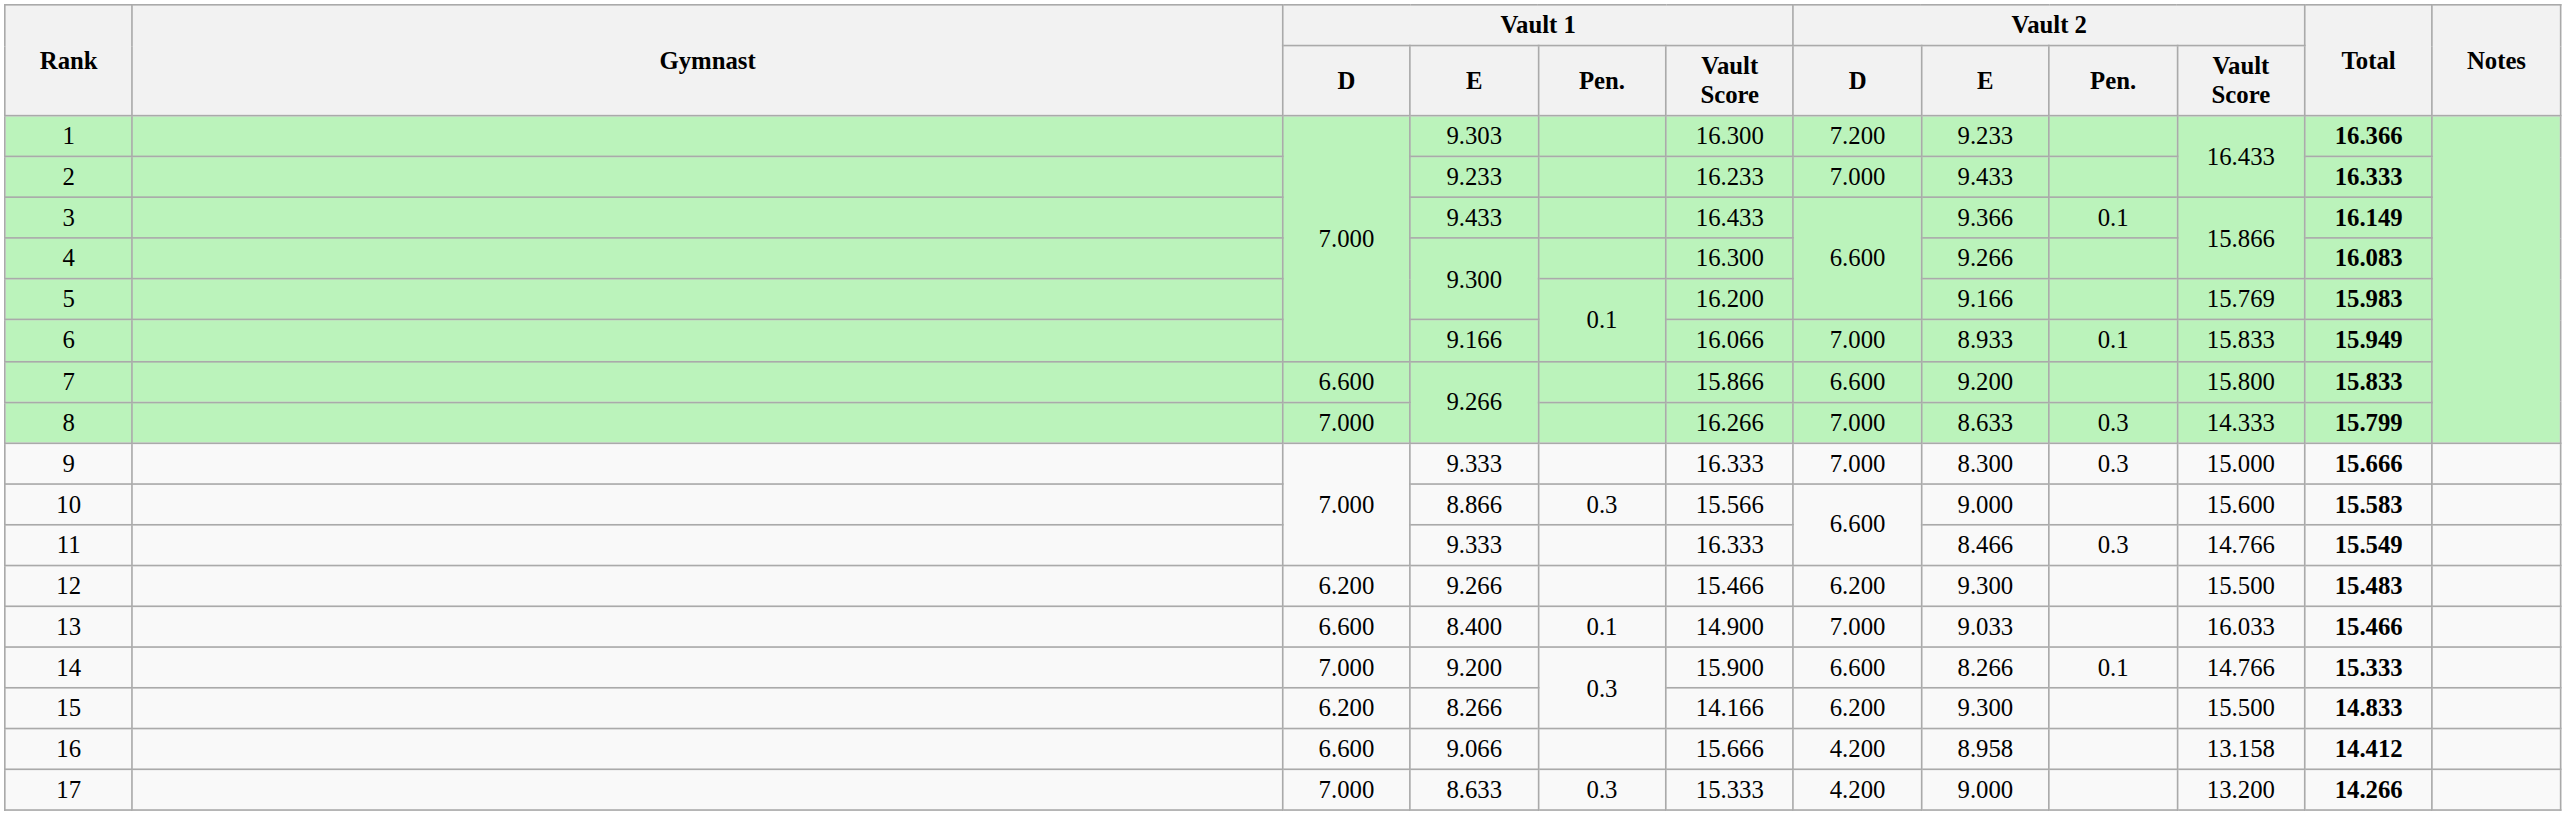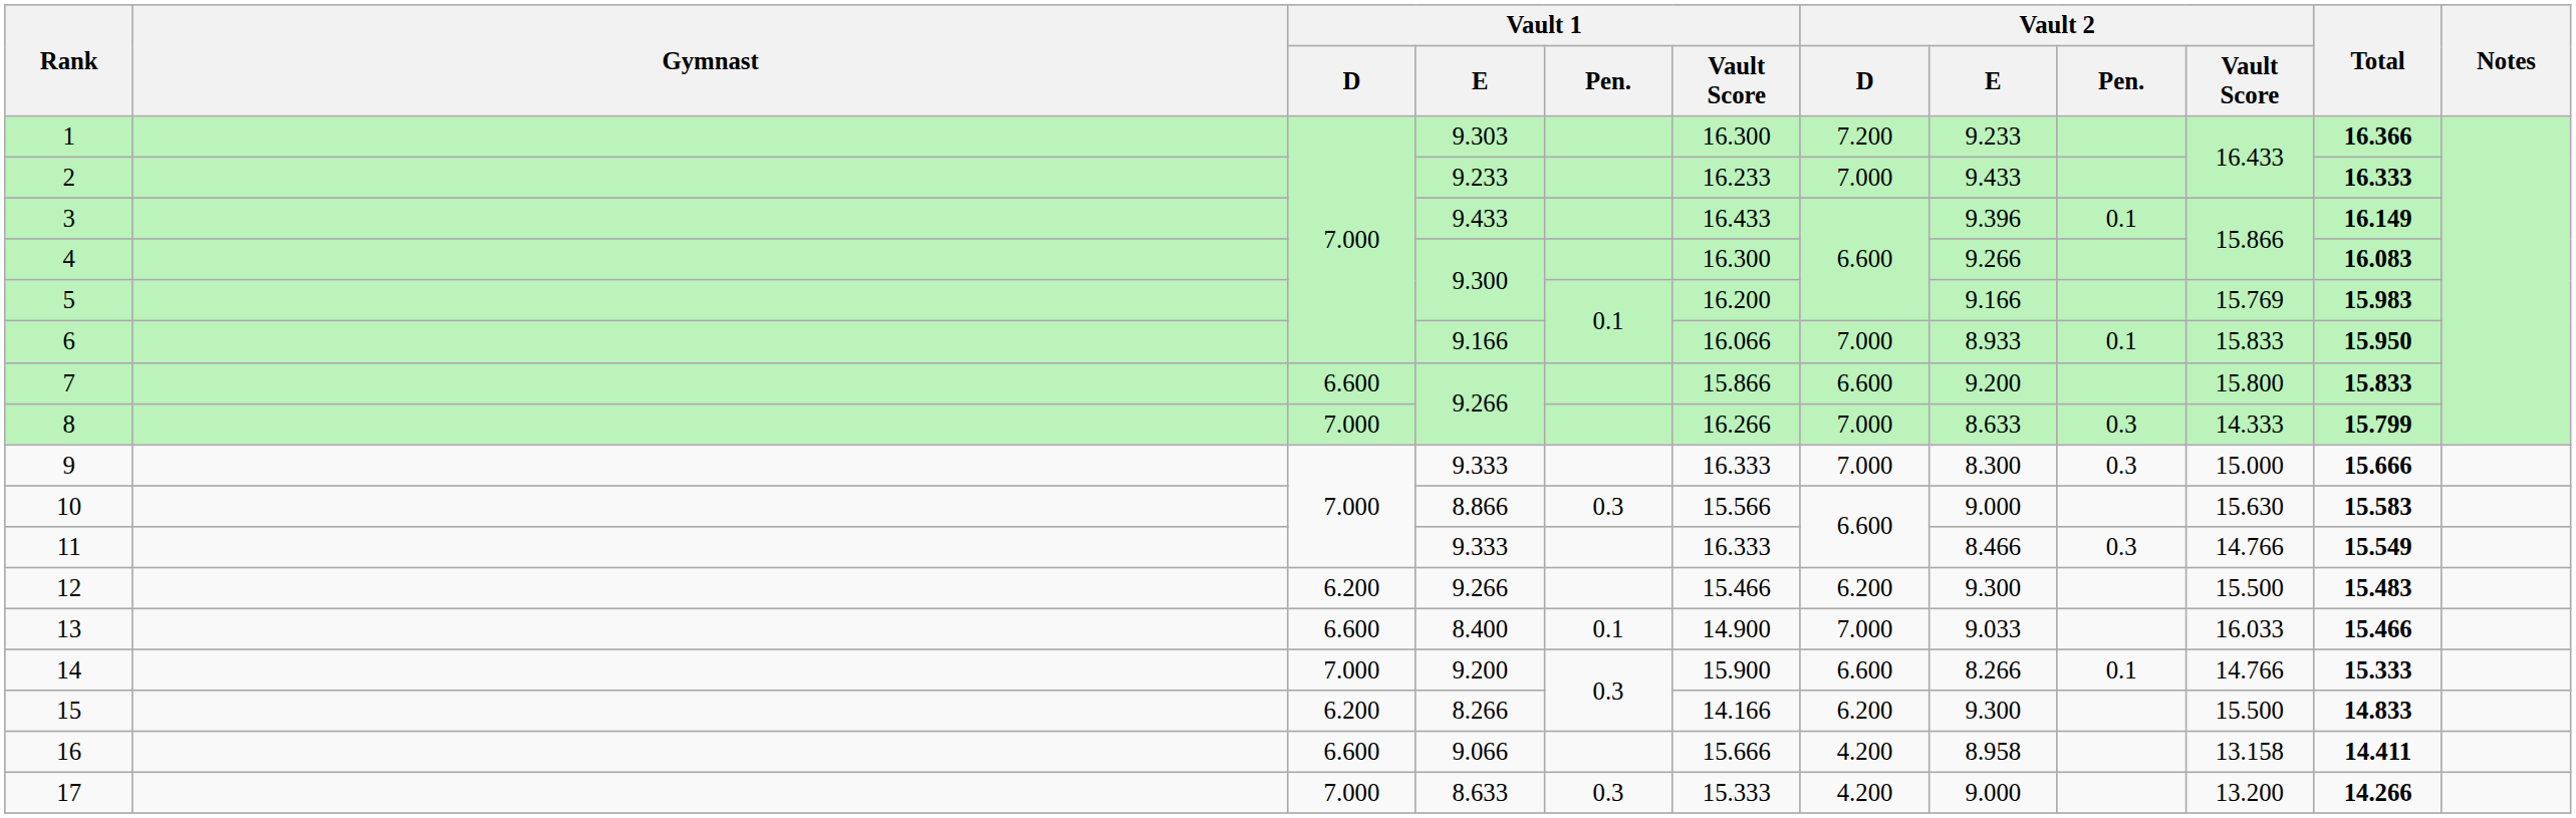3 | Vault 2 / E: 9.366 -> 9.396
6 | Total: 15.949 -> 15.950
10 | Vault 2 / Vault Score: 15.600 -> 15.630
16 | Total: 14.412 -> 14.411
